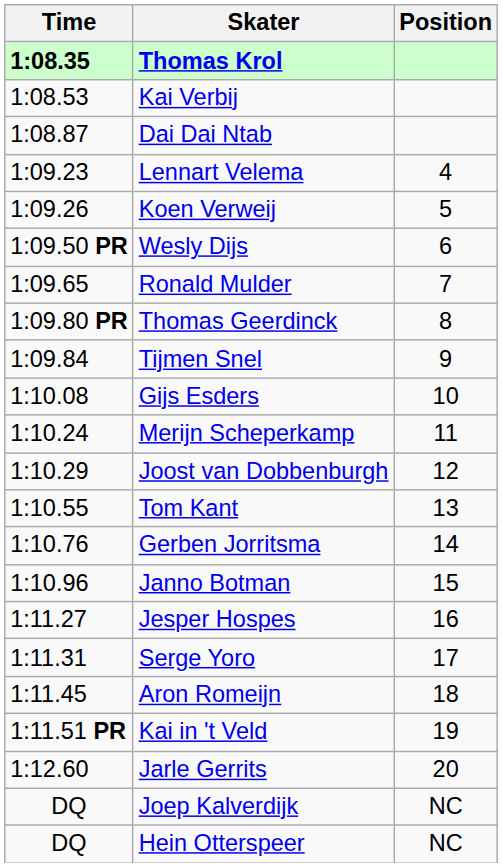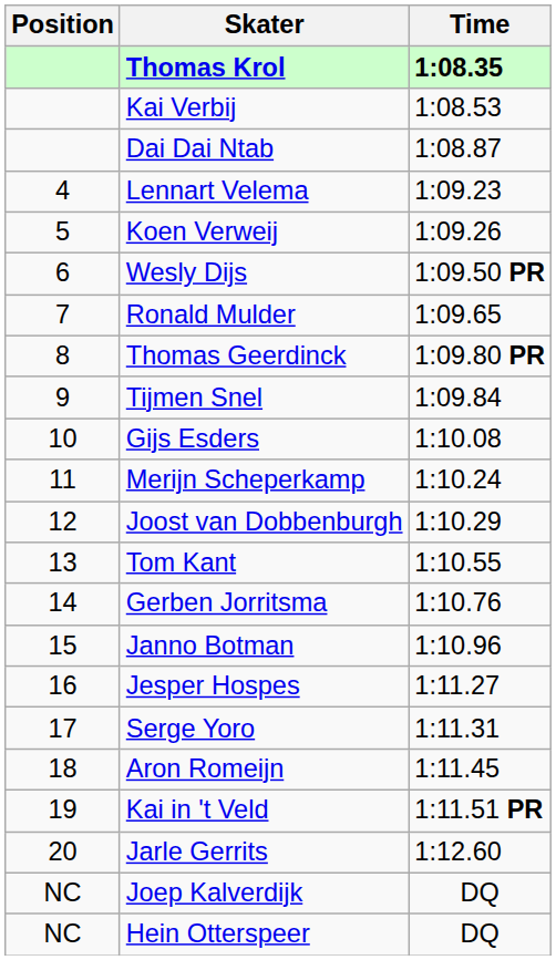columns swapped: Position <-> Time
